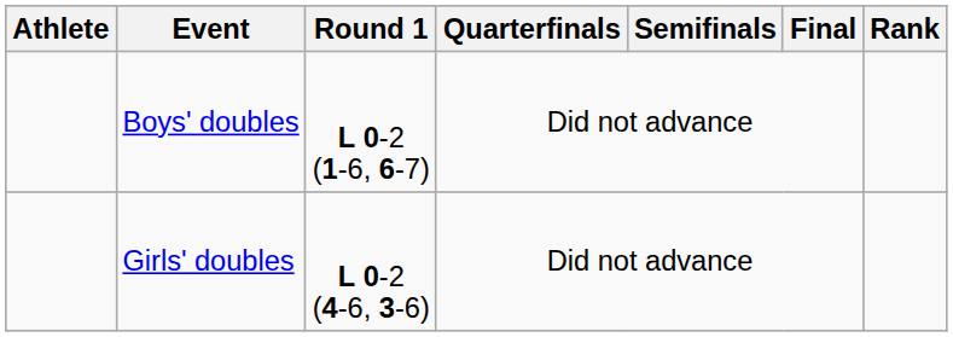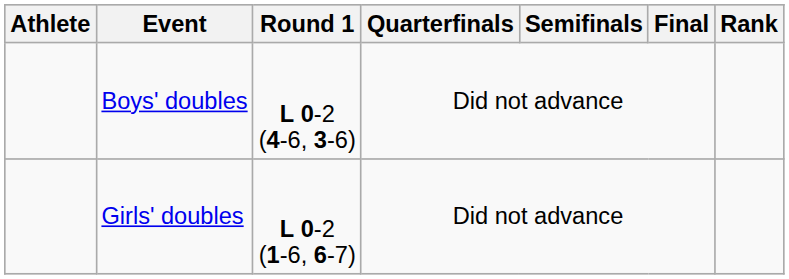Boys' doubles | Round 1: L 0-2 (1-6, 6-7) -> L 0-2 (4-6, 3-6)
Girls' doubles | Round 1: L 0-2 (4-6, 3-6) -> L 0-2 (1-6, 6-7)
